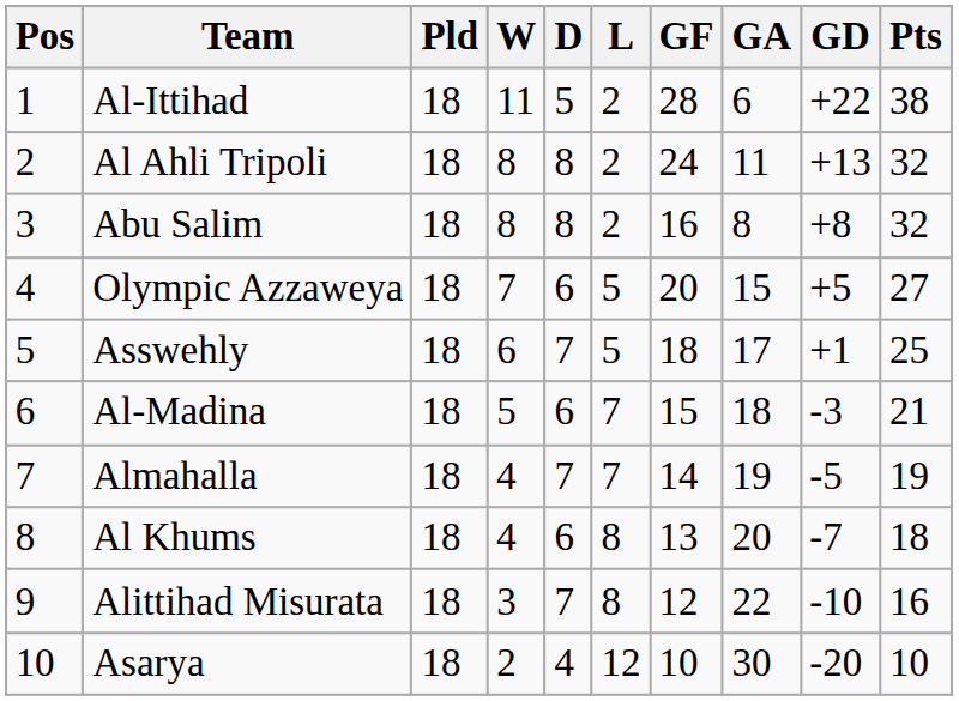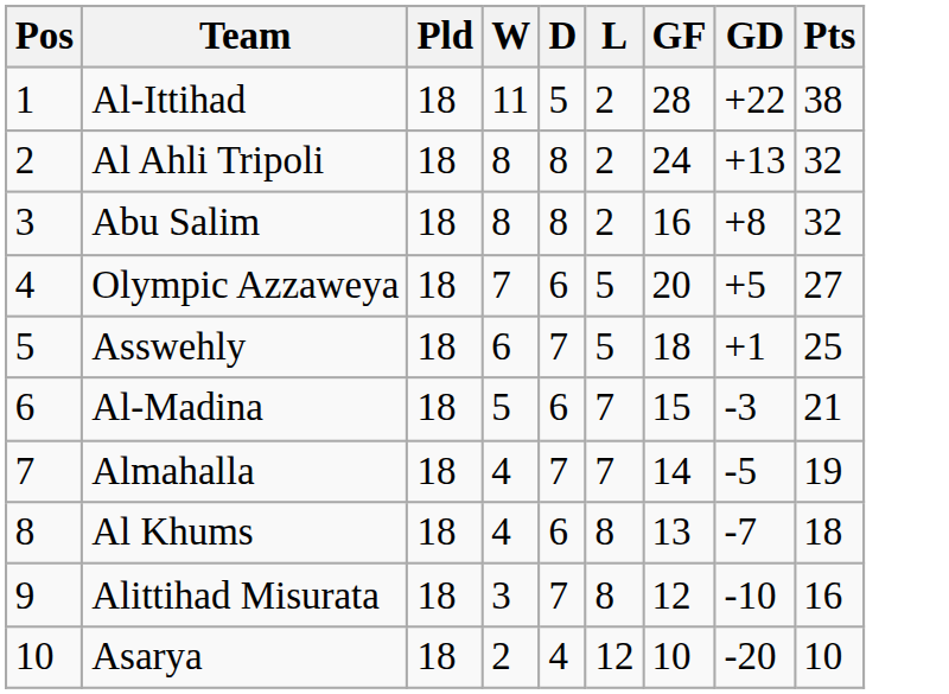- column: GA | 6 | 11 | 8 | 15 | 17 | 18 | 19 | 20 | 22 | 30
